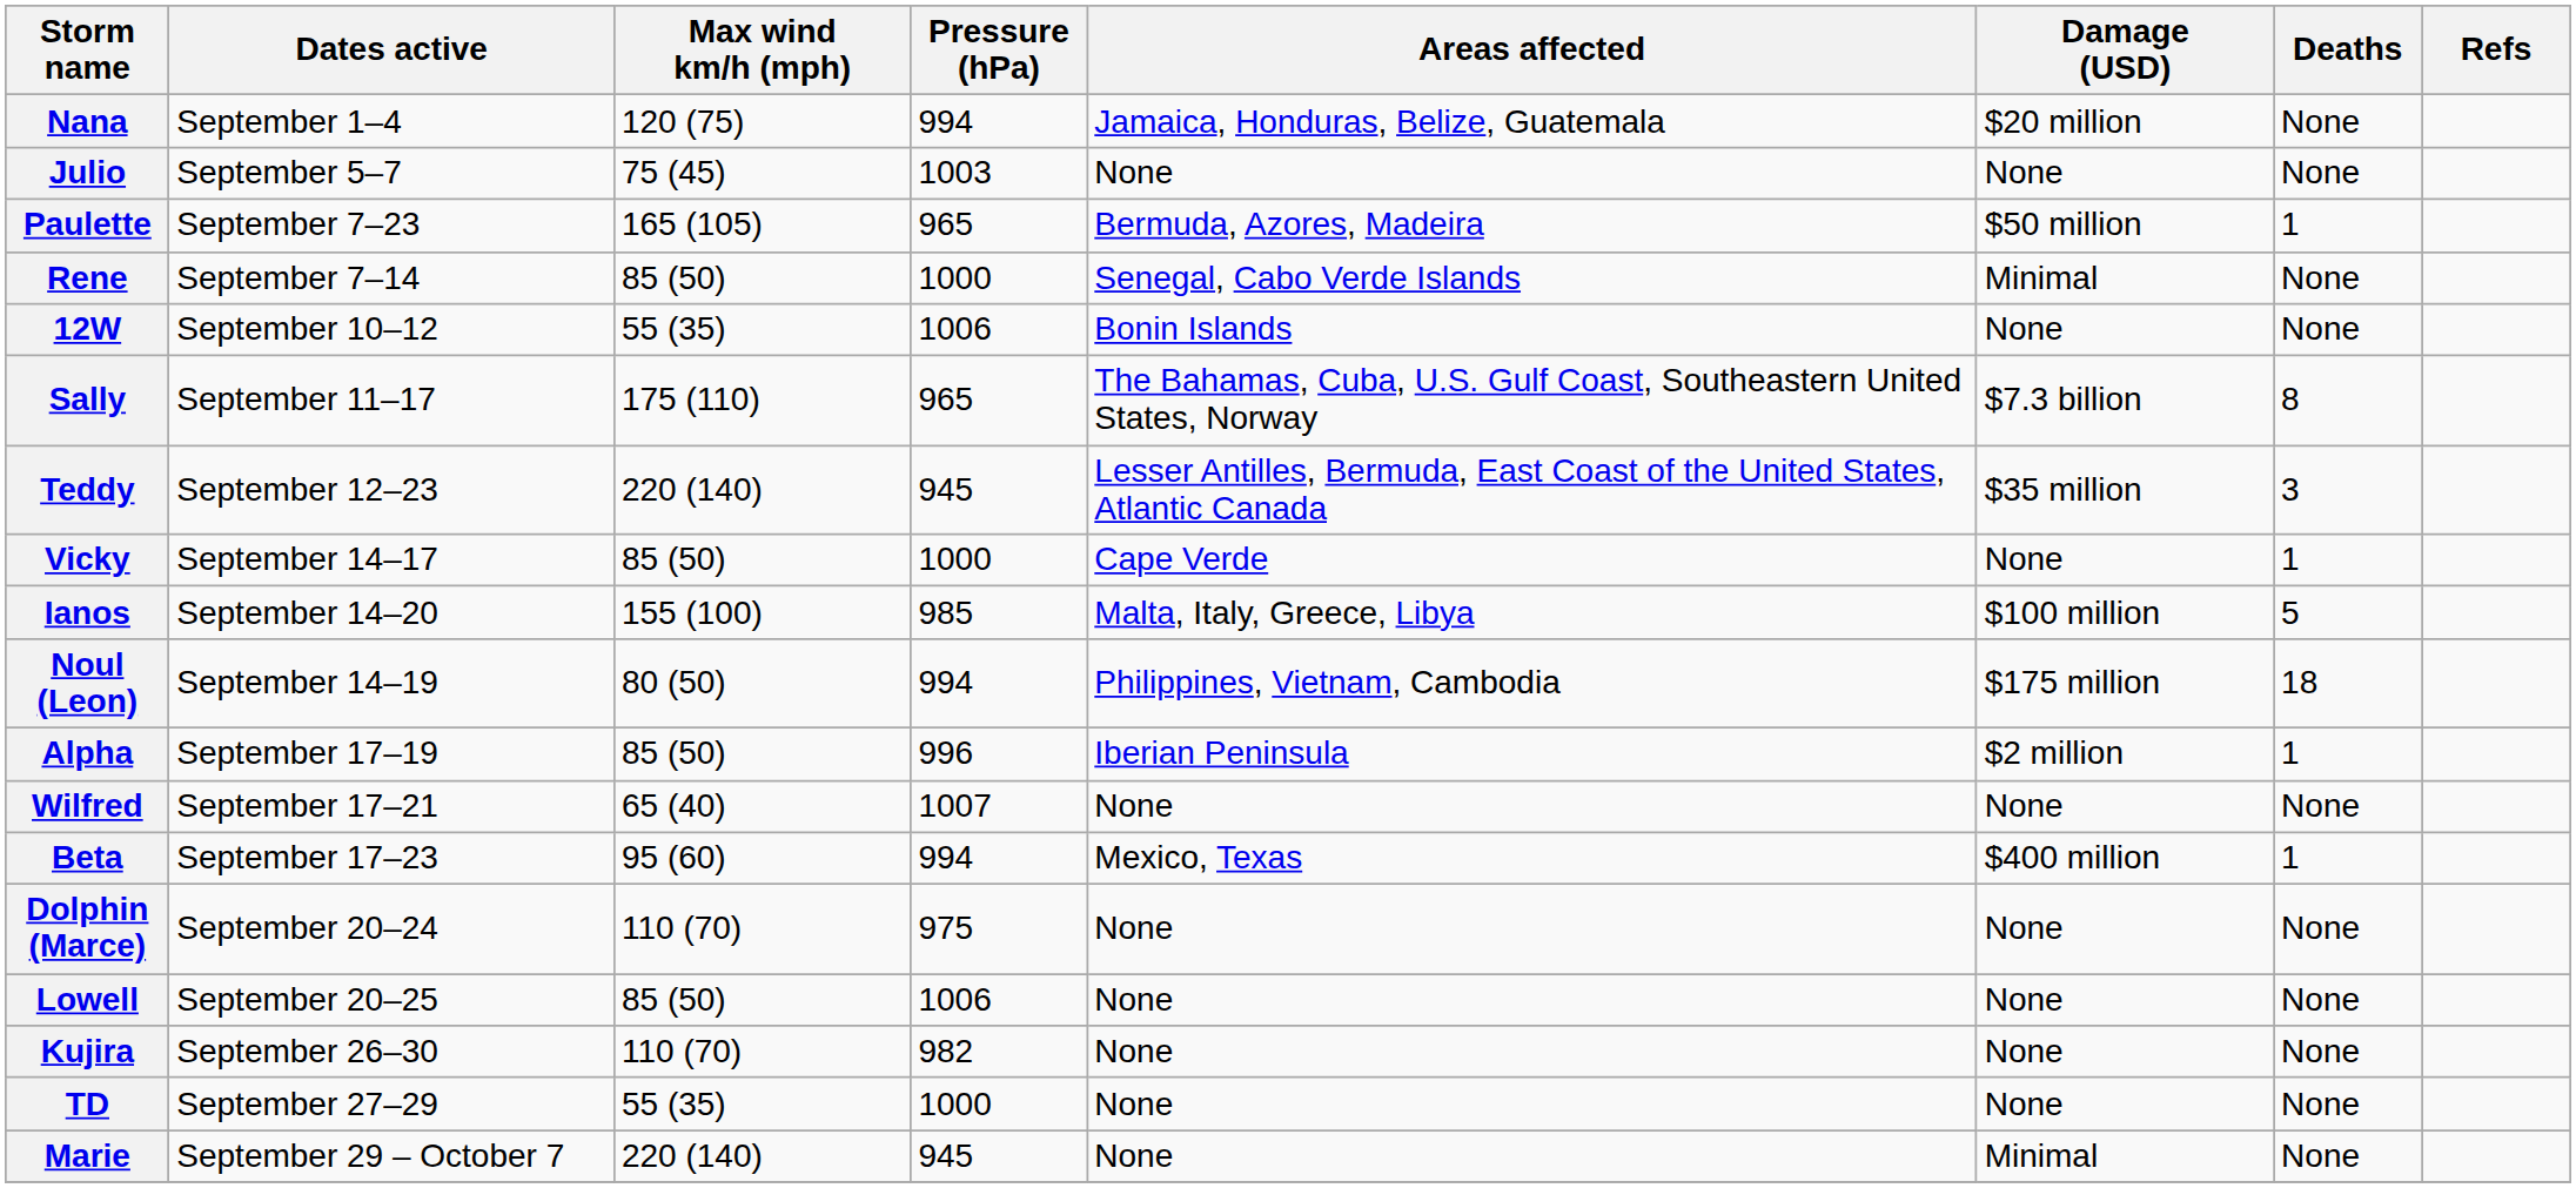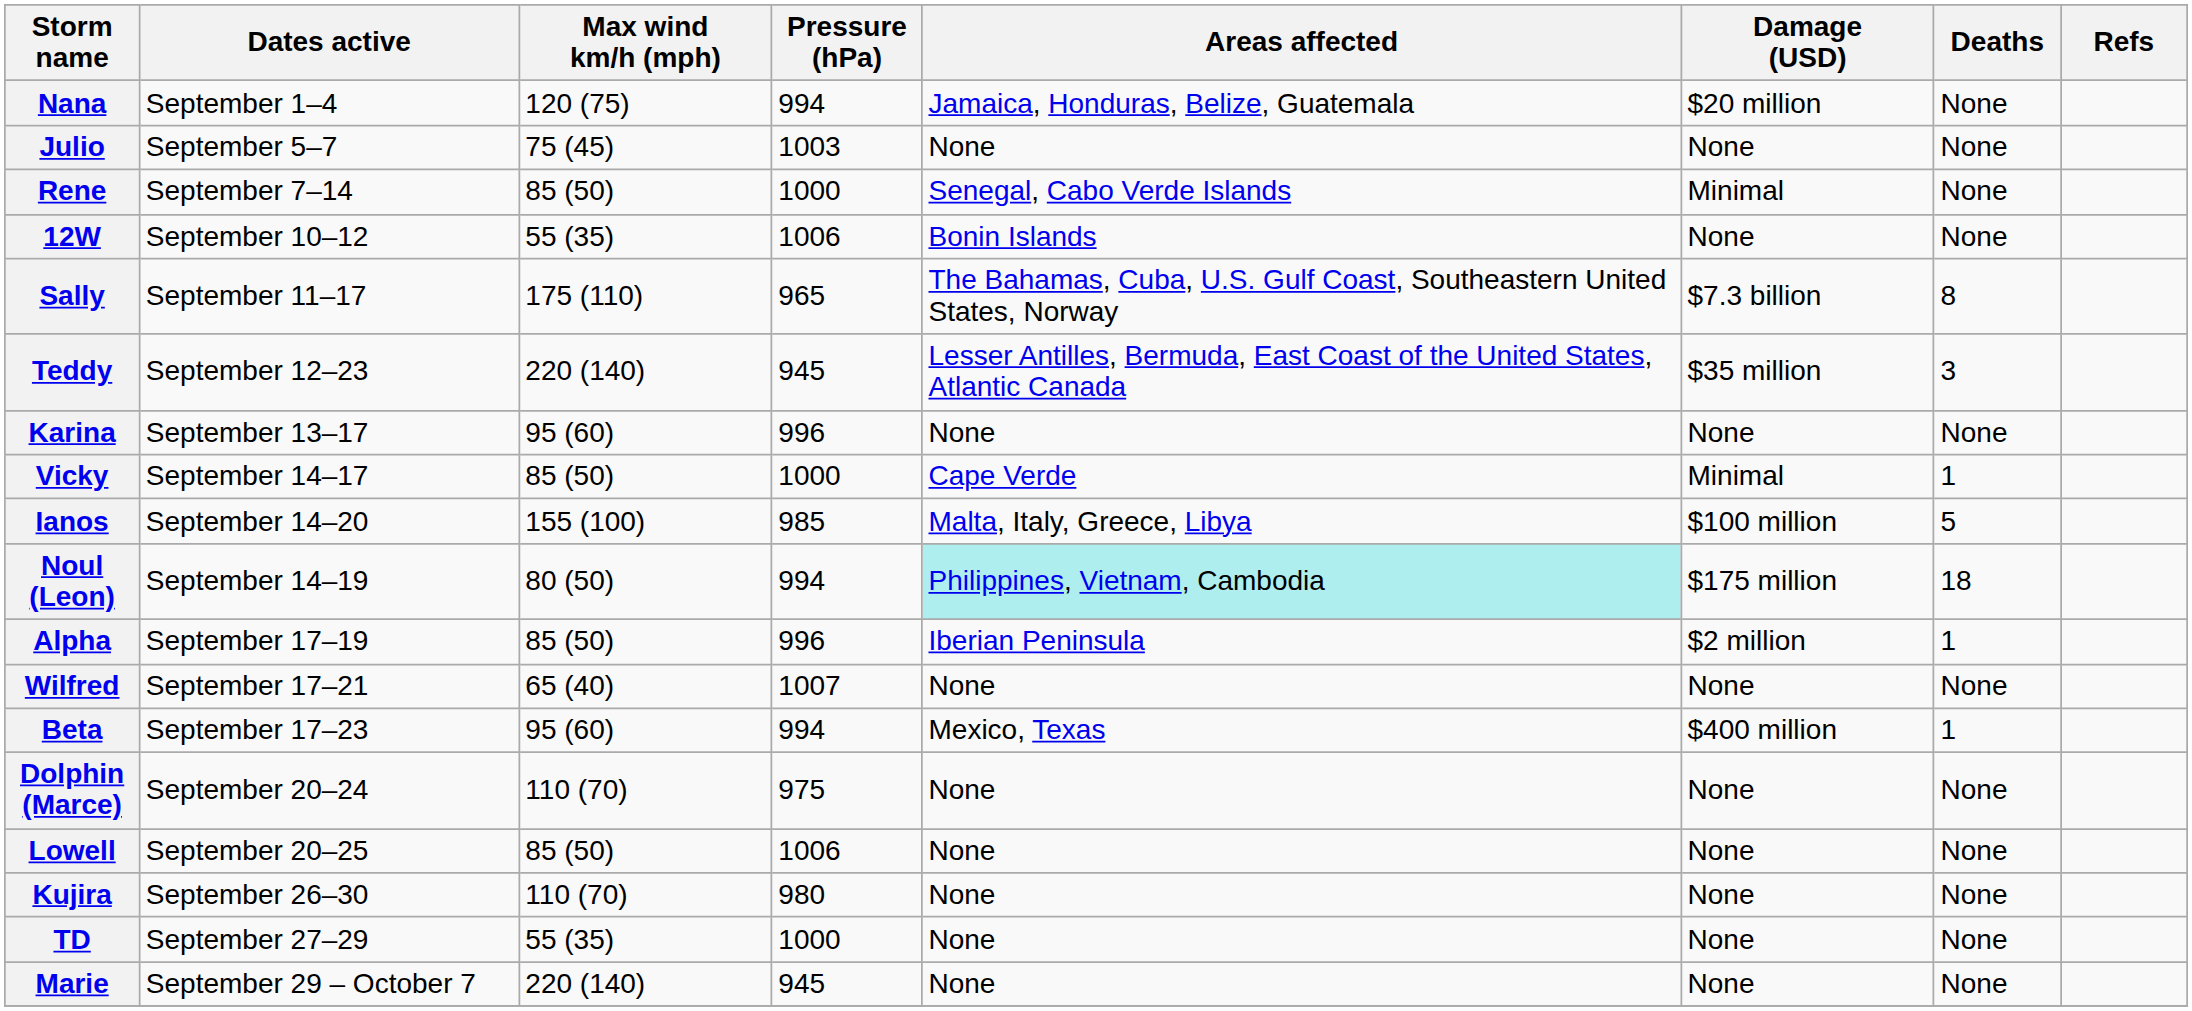- row: Paulette | September 7–23 | 165 (105) | 965 | Bermuda, Azores, Madeira | $50 million | 1
+ row: Karina | September 13–17 | 95 (60) | 996 | None | None | None
Vicky | Damage (USD): None -> Minimal
Noul (Leon) | Areas affected: no background -> paleturquoise background
Kujira | Pressure (hPa): 982 -> 980
Marie | Damage (USD): Minimal -> None
